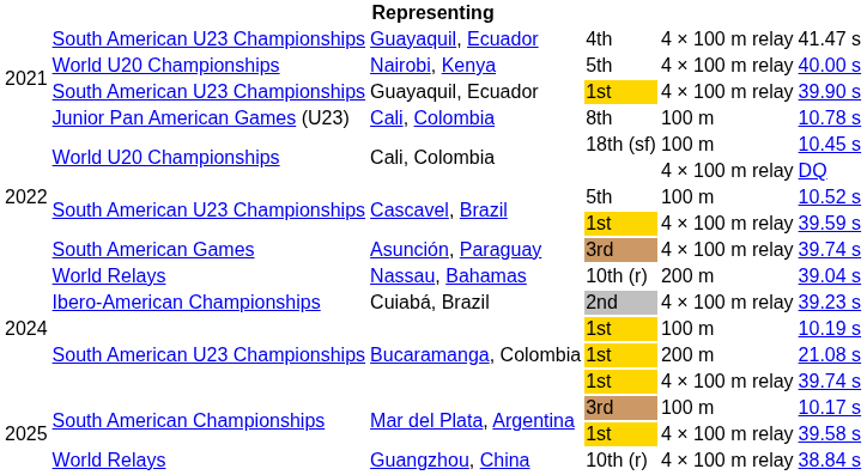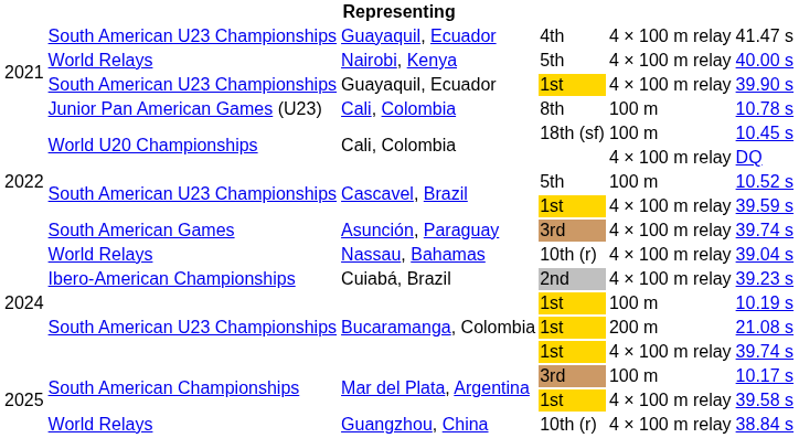Nairobi, Kenya | column 2: World U20 Championships -> World Relays
Nassau, Bahamas | column 5: 200 m -> 4 × 100 m relay
